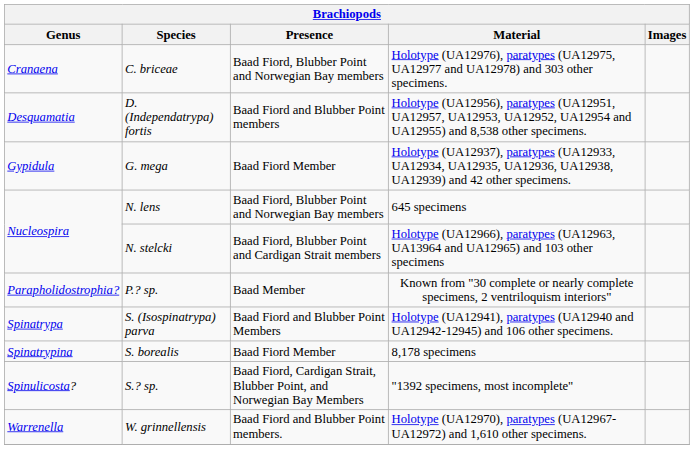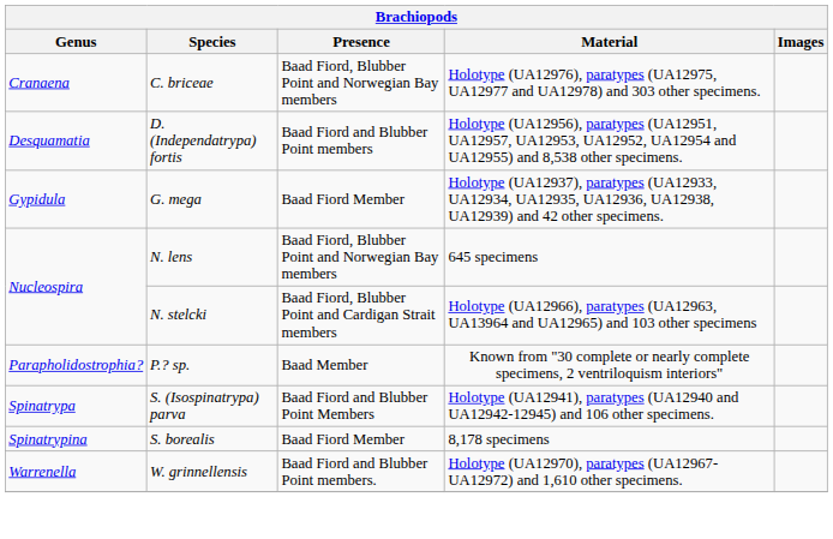- row: Spinulicosta? | S.? sp. | Baad Fiord, Cardigan Strait, Blubber Point, and Norwegian Bay Members | "1392 specimens, most incomplete"
